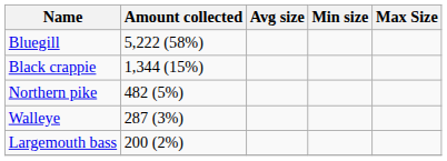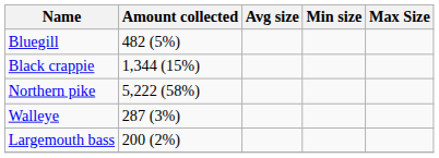Bluegill | Amount collected: 5,222 (58%) -> 482 (5%)
Northern pike | Amount collected: 482 (5%) -> 5,222 (58%)
